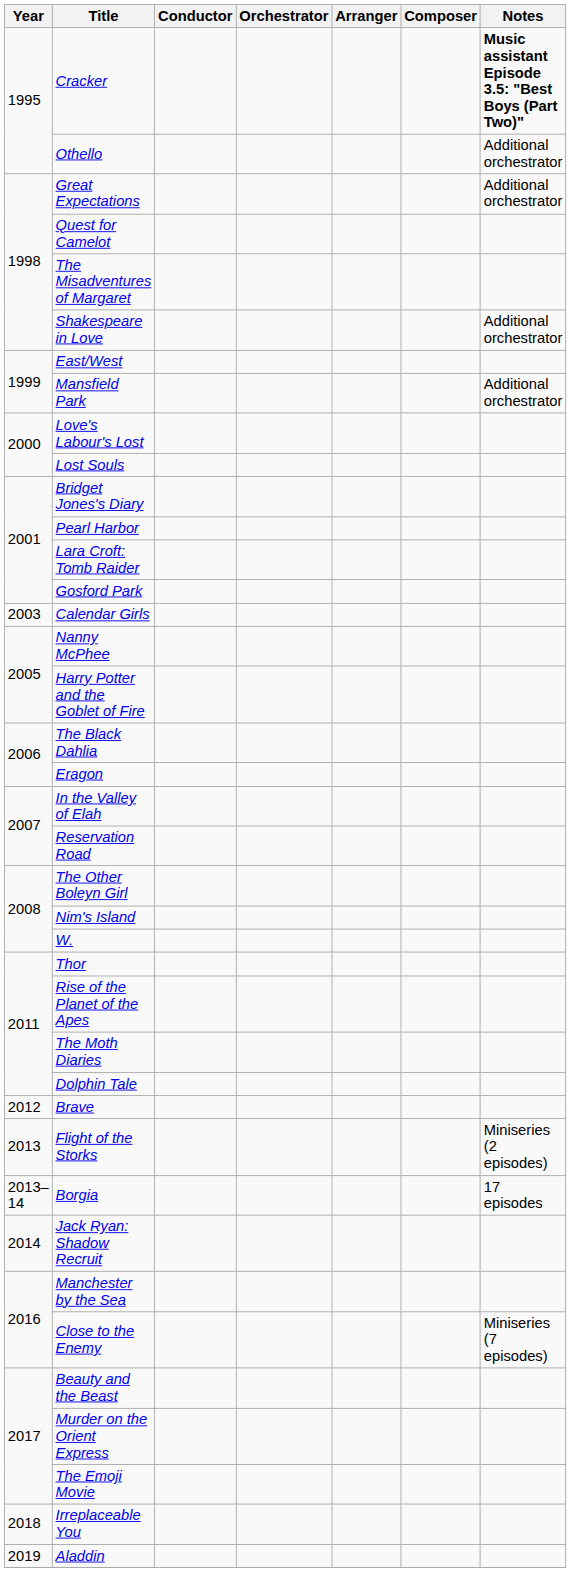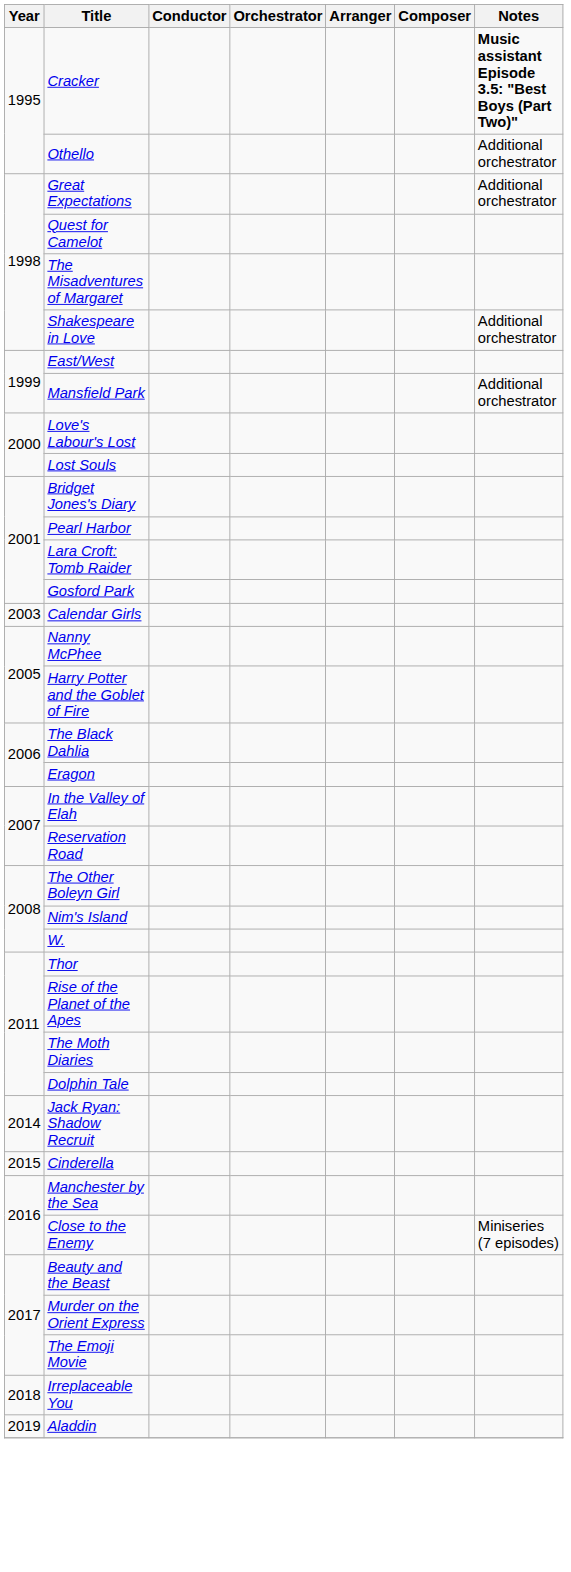- row: 2012 | Brave
- row: 2013 | Flight of the Storks | Miniseries (2 episodes)
- row: 2013–14 | Borgia | 17 episodes
+ row: 2015 | Cinderella
